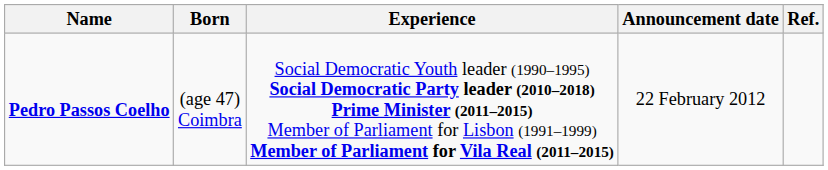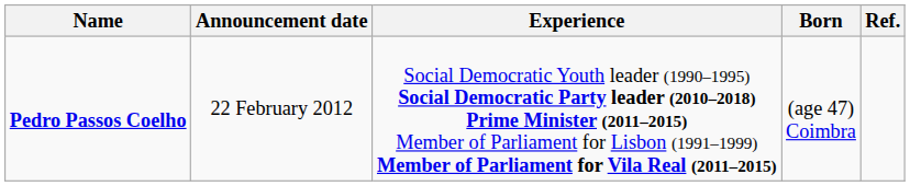columns swapped: Born <-> Announcement date
